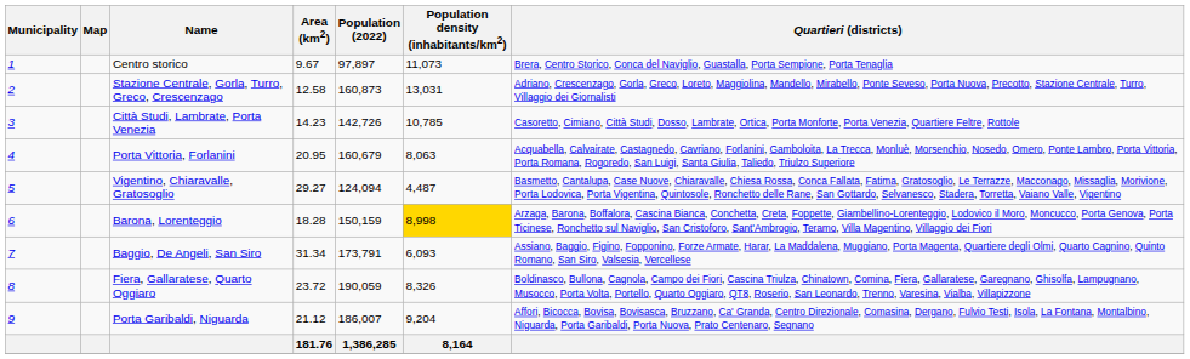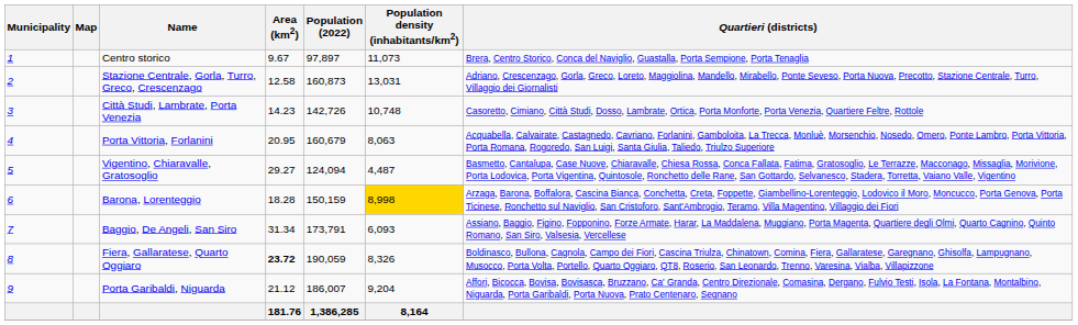Città Studi, Lambrate, Porta Venezia | Population density (inhabitants/km2): 10,785 -> 10,748
Fiera, Gallaratese, Quarto Oggiaro | Area (km2): normal -> bold
